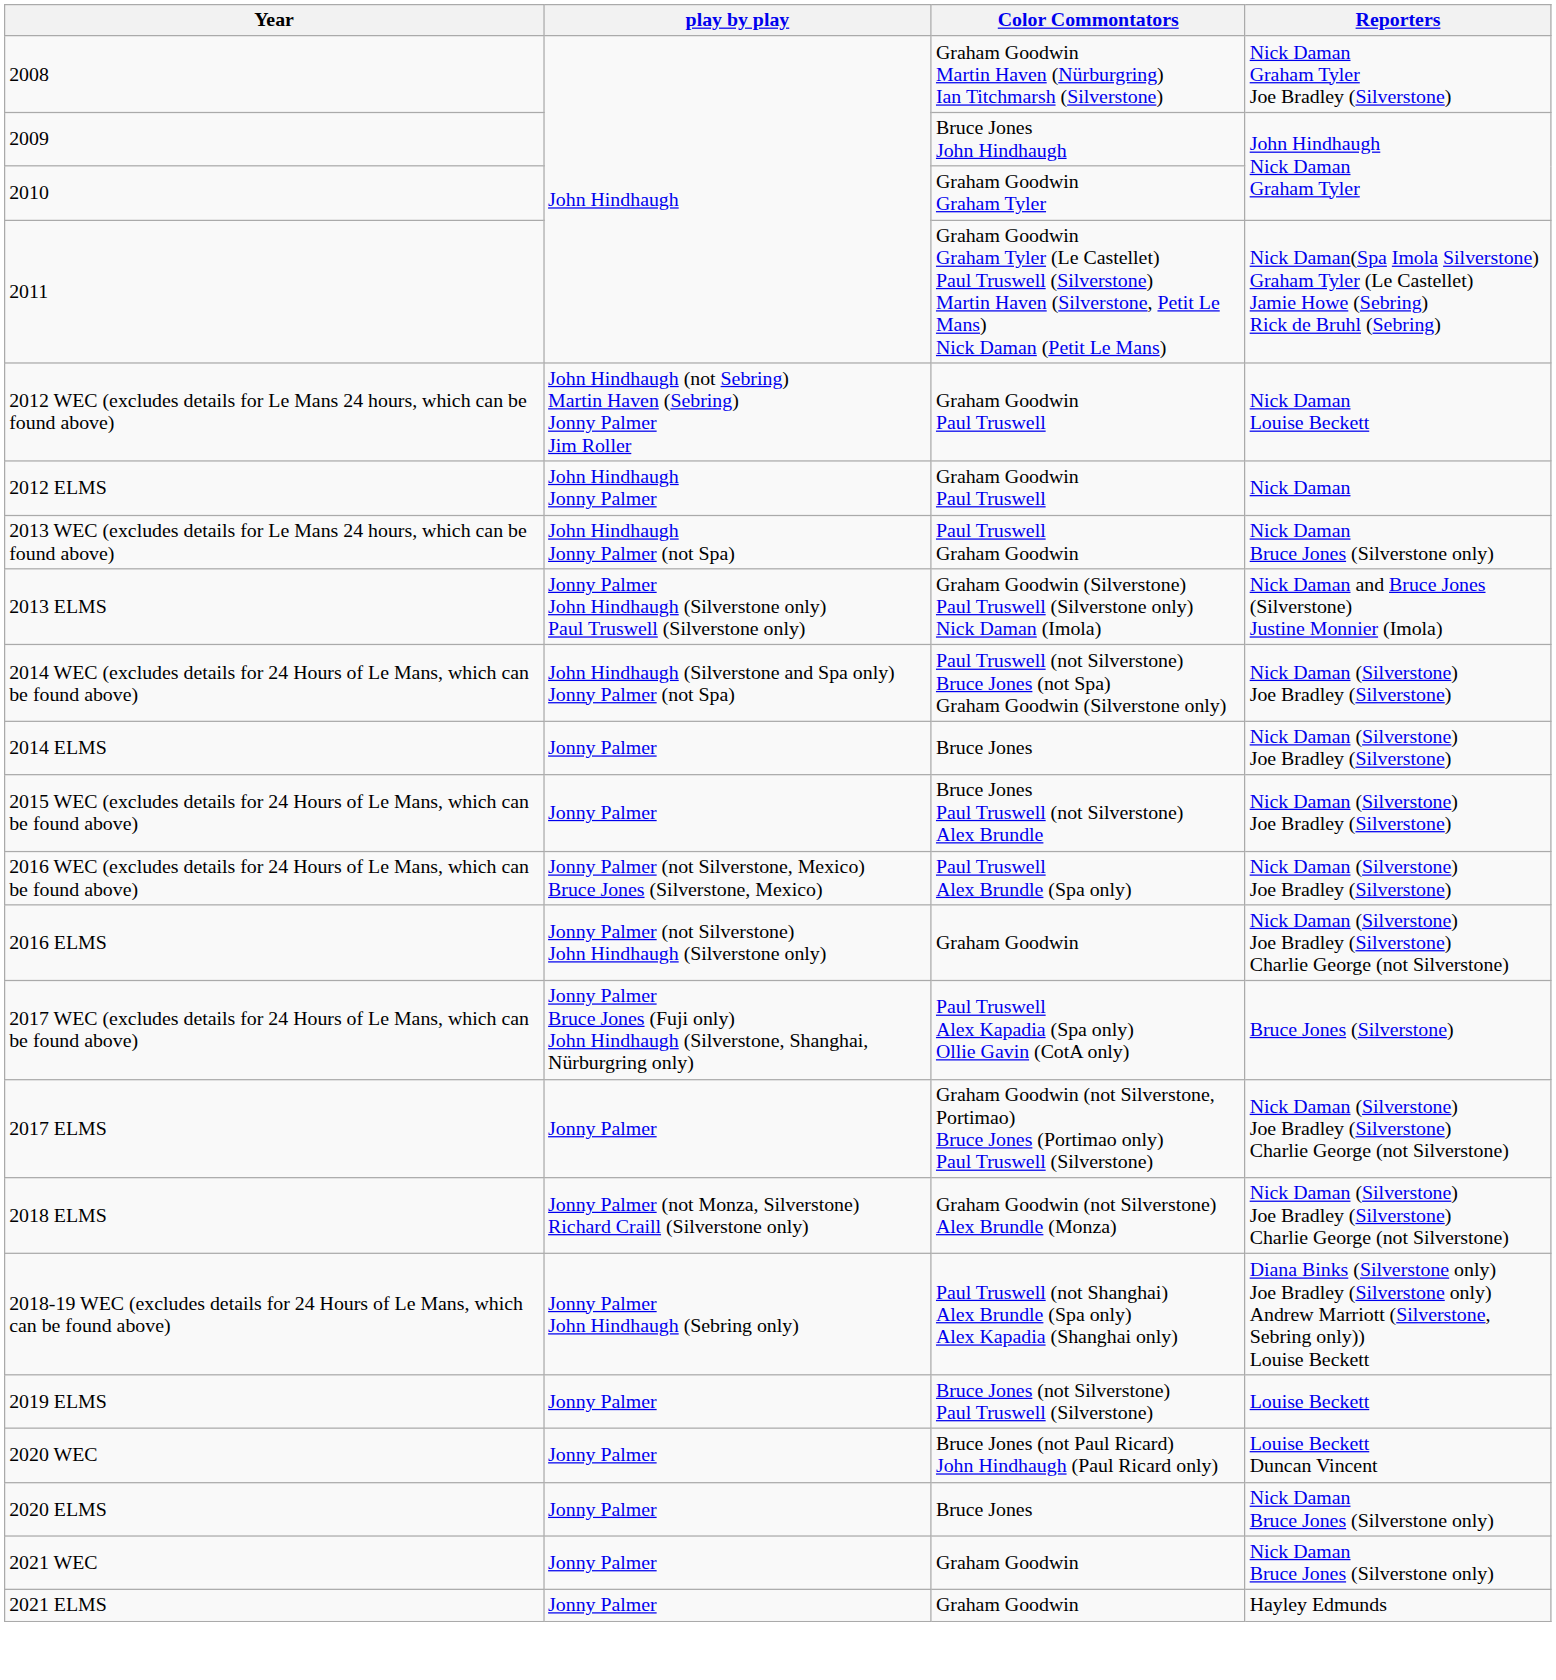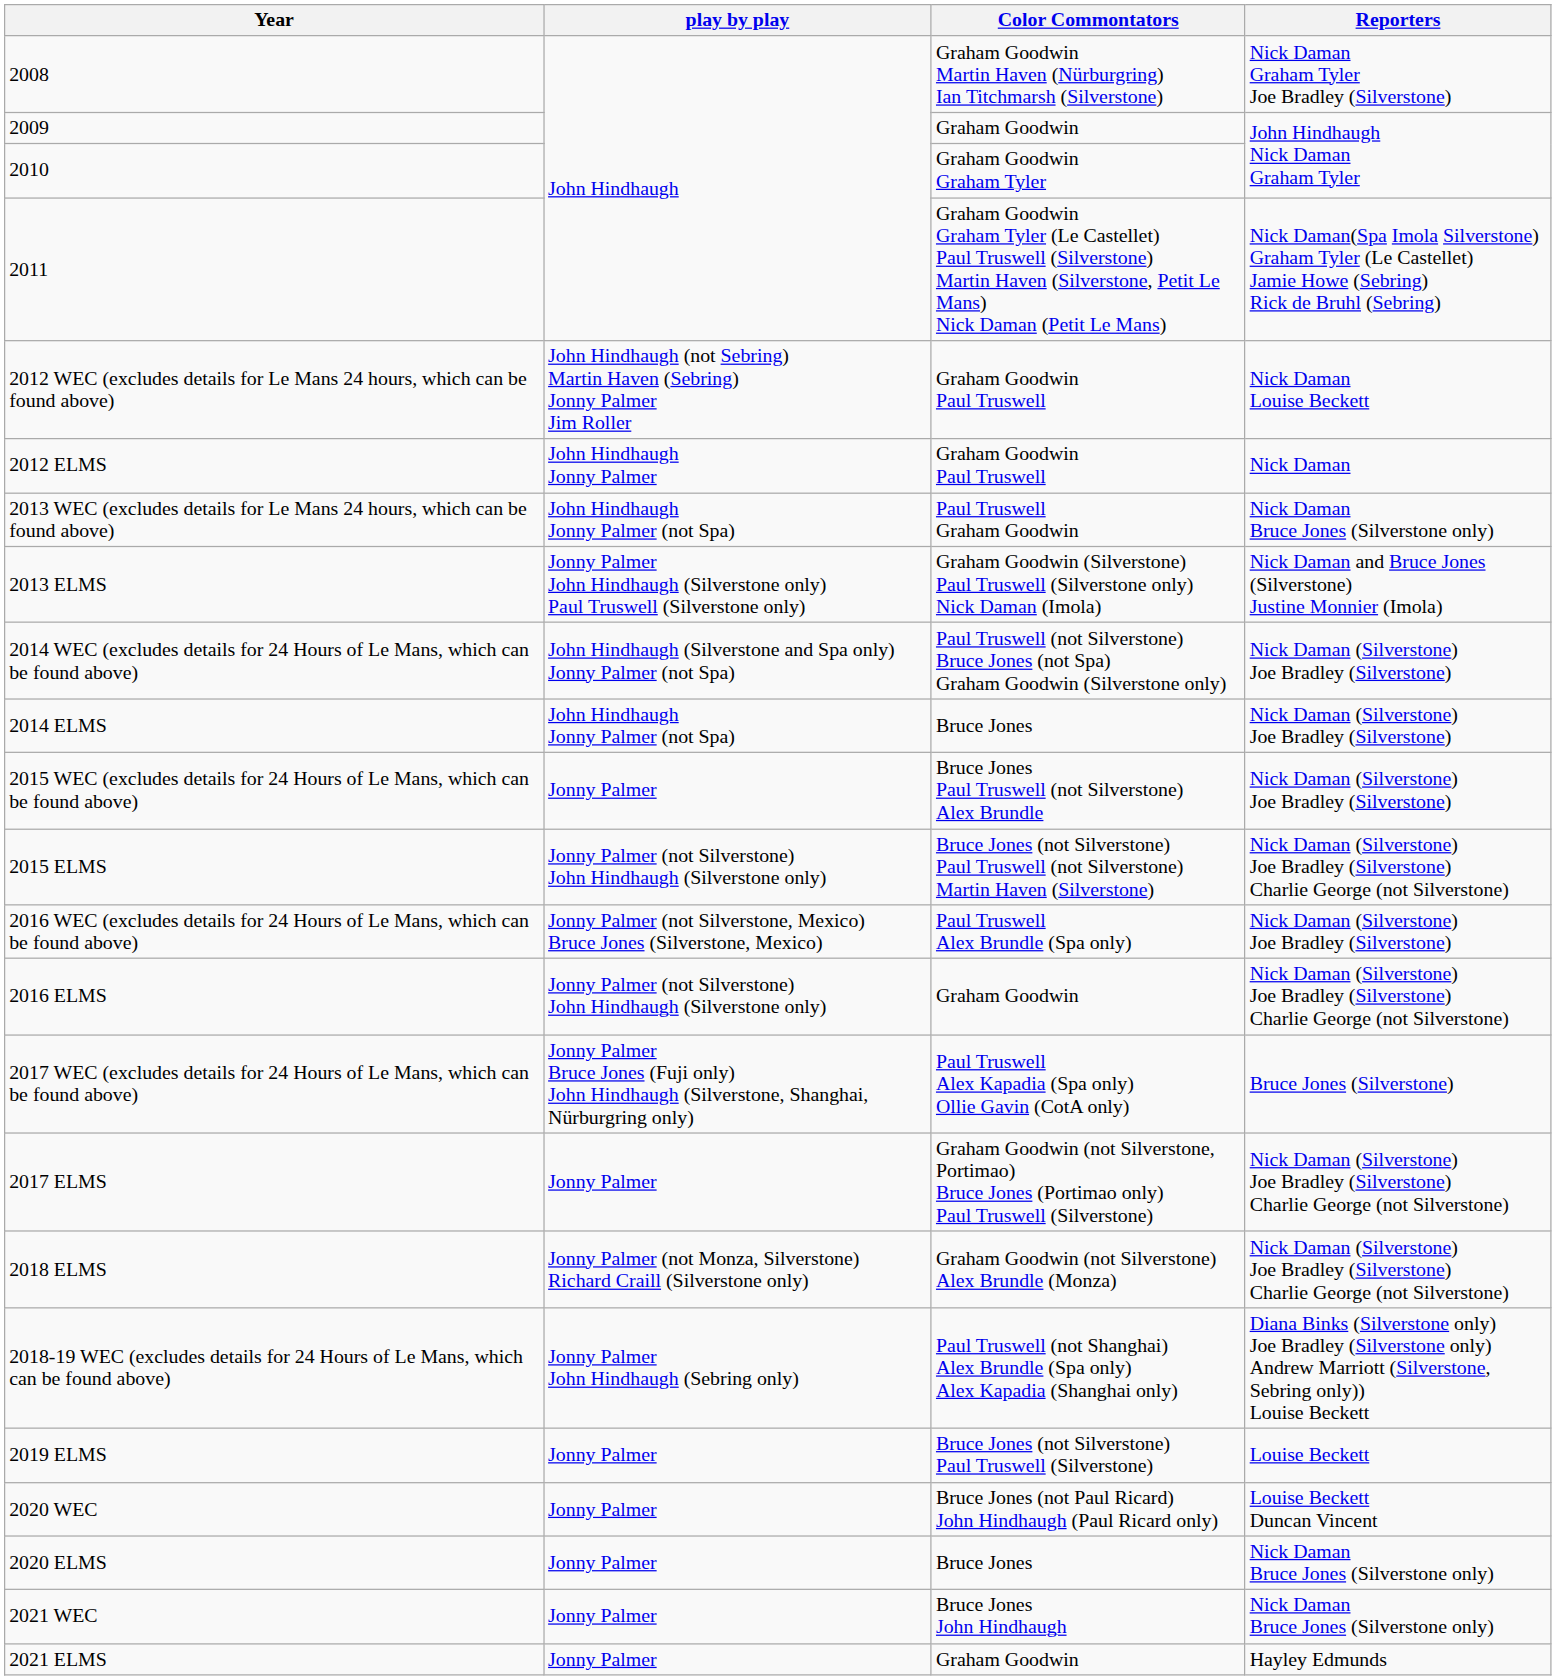2009 | Color Commontators: Bruce Jones John Hindhaugh -> Graham Goodwin
2014 ELMS | play by play: Jonny Palmer -> John Hindhaugh Jonny Palmer (not Spa)
+ row: 2015 ELMS | Jonny Palmer (not Silverstone) John Hindhaugh (Silverstone only) | Bruce Jones (not Silverstone) Paul Truswell (not Silverstone) Martin Haven (Silverstone) | Nick Daman (Silverstone) Joe Bradley (Silverstone) Charlie George (not Silverstone)
2021 WEC | Color Commontators: Graham Goodwin -> Bruce Jones John Hindhaugh
